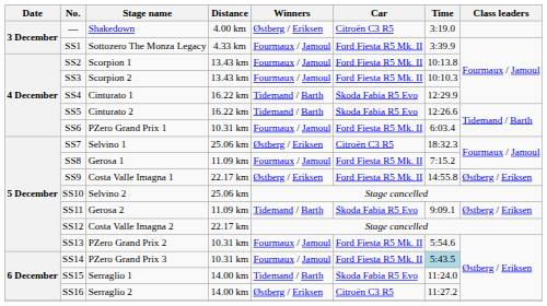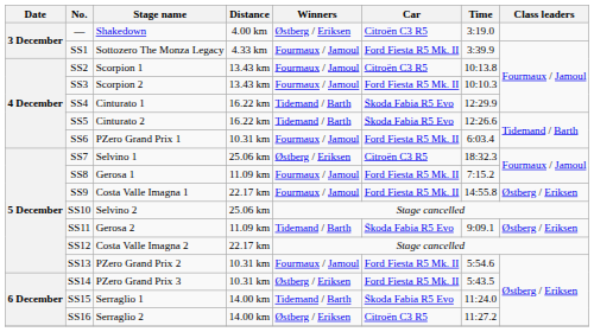SS2 | Car: Ford Fiesta R5 Mk. II -> Citroën C3 R5
SS9 | Winners: Østberg / Eriksen -> Fourmaux / Jamoul
SS14 | Winners: Fourmaux / Jamoul -> Østberg / Eriksen
SS14 | Time: lightblue background -> no background
